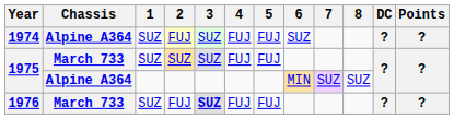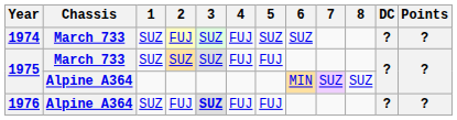1974 | Chassis: Alpine A364 -> March 733
1974 | 5: FUJ -> SUZ
1976 | Chassis: March 733 -> Alpine A364
